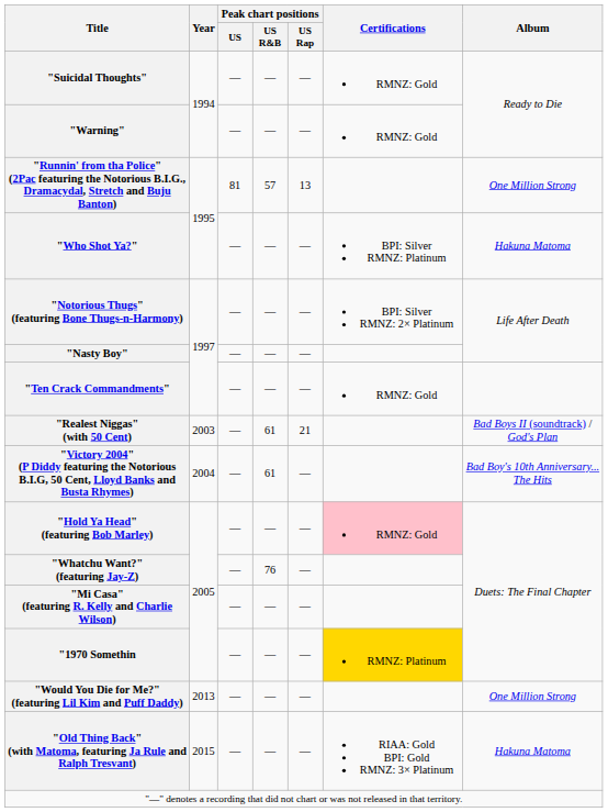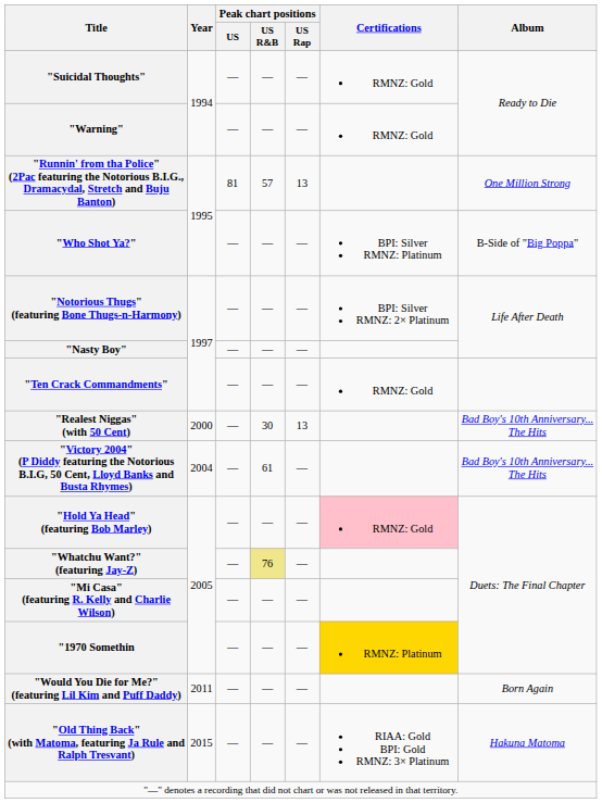"Who Shot Ya?" | Album: Hakuna Matoma -> B-Side of "Big Poppa"
"Realest Niggas" (with 50 Cent) | Year: 2003 -> 2000
"Realest Niggas" (with 50 Cent) | Peak chart positions / US R&B: 61 -> 30
"Realest Niggas" (with 50 Cent) | Peak chart positions / US Rap: 21 -> 13
"Realest Niggas" (with 50 Cent) | Album: Bad Boys II (soundtrack) / God's Plan -> Bad Boy's 10th Anniversary... The Hits
"Whatchu Want?" (featuring Jay-Z) | Peak chart positions / US R&B: no background -> khaki background
"Would You Die for Me?" (featuring Lil Kim and Puff Daddy) | Year: 2013 -> 2011
"Would You Die for Me?" (featuring Lil Kim and Puff Daddy) | Album: One Million Strong -> Born Again
